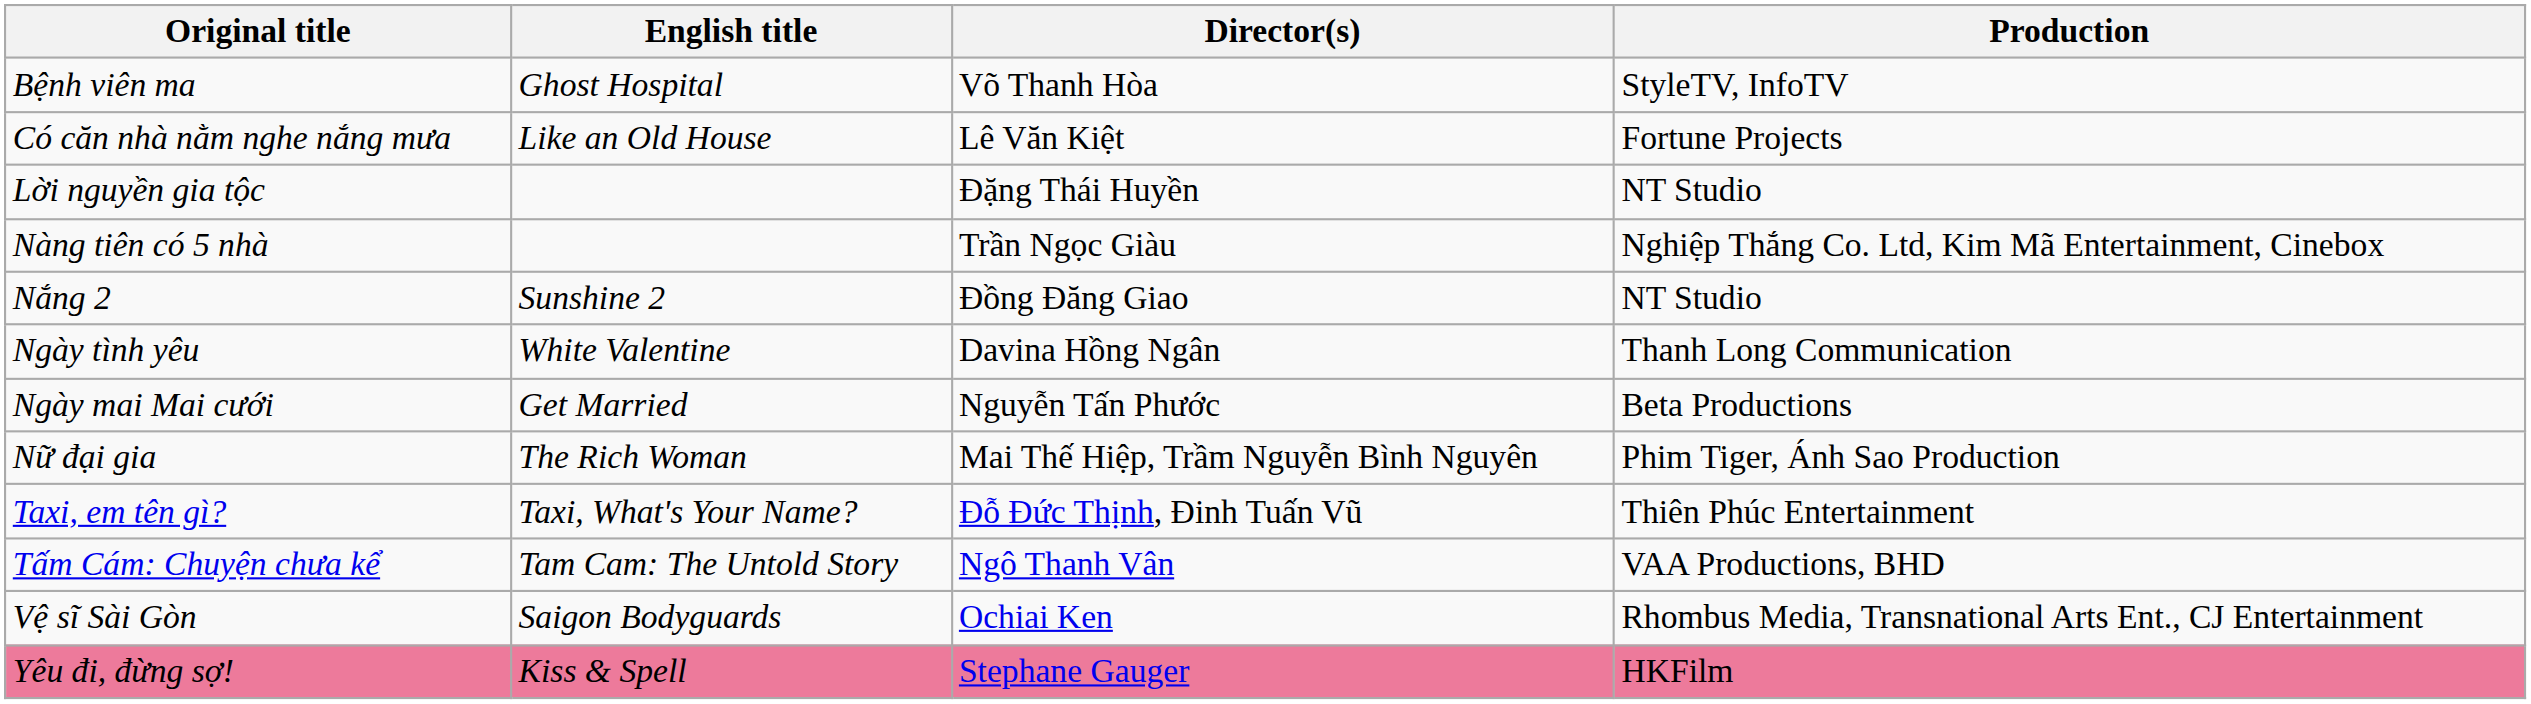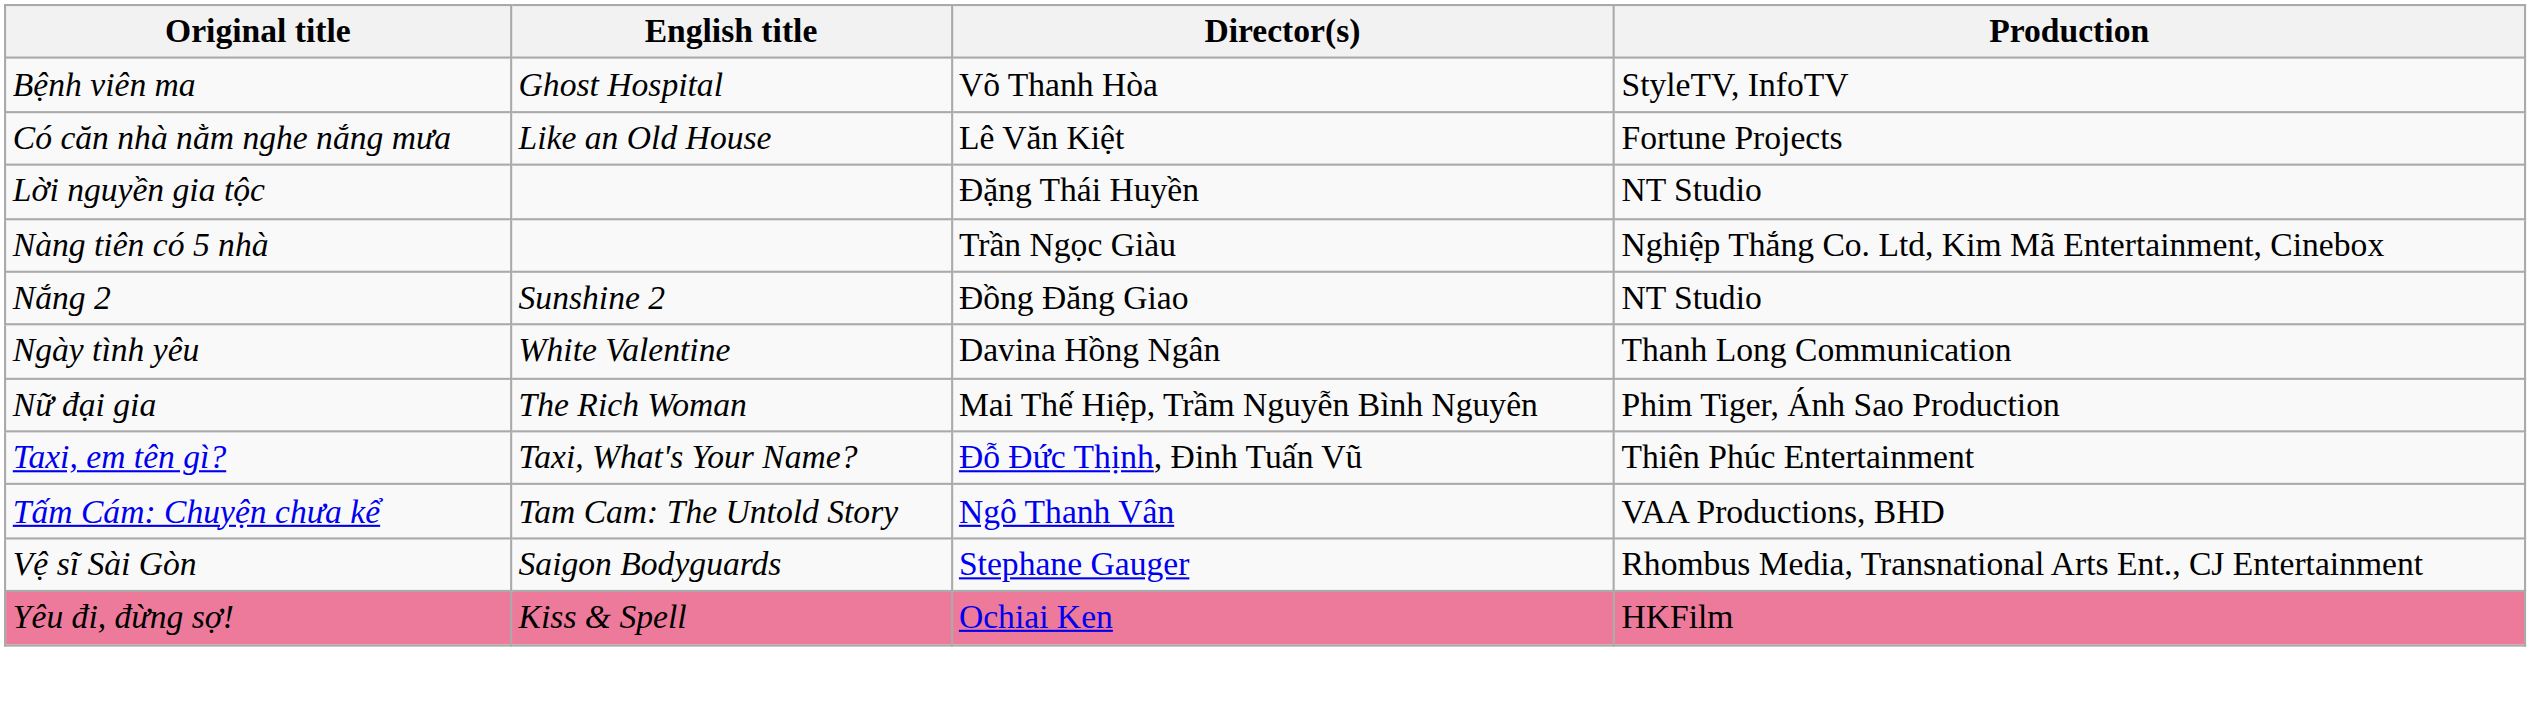- row: Ngày mai Mai cưới | Get Married | Nguyễn Tấn Phước | Beta Productions
Vệ sĩ Sài Gòn | Director(s): Ochiai Ken -> Stephane Gauger
Yêu đi, đừng sợ! | Director(s): Stephane Gauger -> Ochiai Ken
